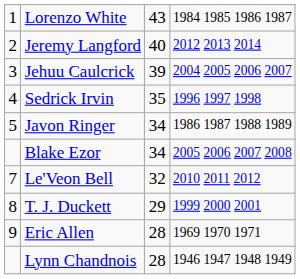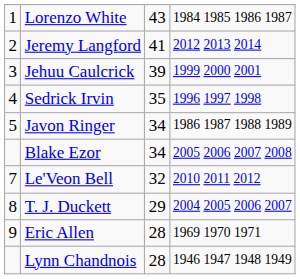Jeremy Langford | column 3: 40 -> 41
Jehuu Caulcrick | column 4: 2004 2005 2006 2007 -> 1999 2000 2001
T. J. Duckett | column 4: 1999 2000 2001 -> 2004 2005 2006 2007
